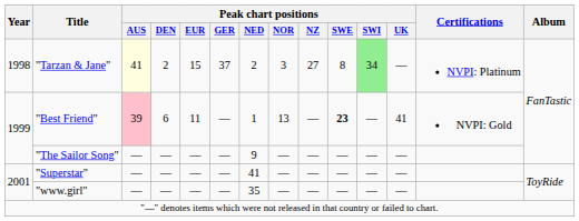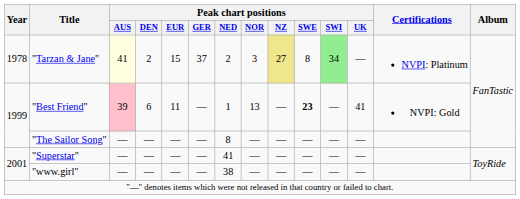"Tarzan & Jane" | Year: 1998 -> 1978
"Tarzan & Jane" | Peak chart positions / NZ: no background -> khaki background
"The Sailor Song" | Peak chart positions / NED: 9 -> 8
"www.girl" | Peak chart positions / NED: 35 -> 38
